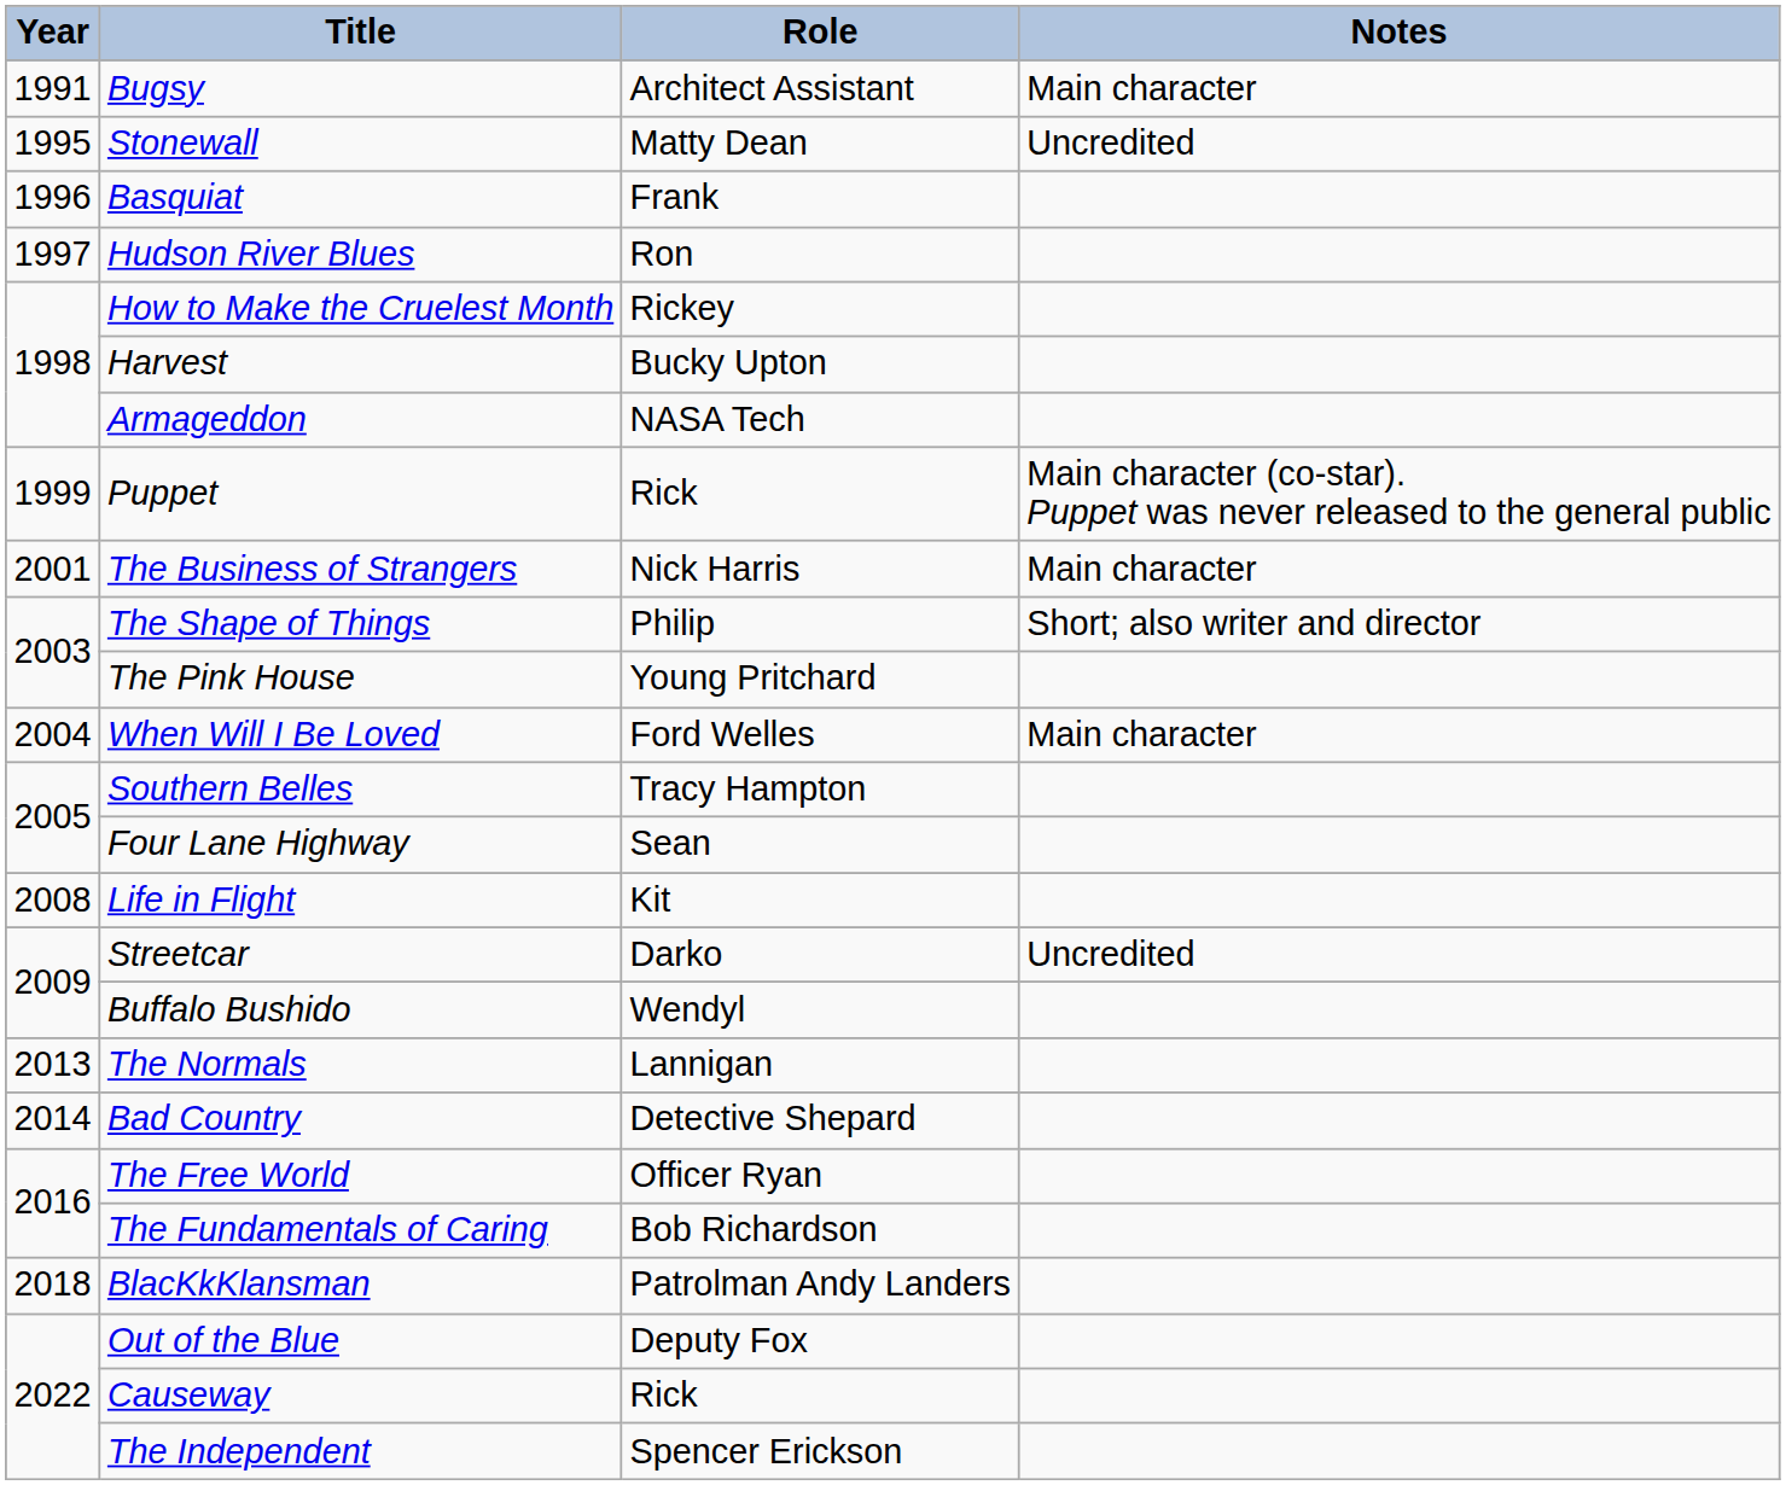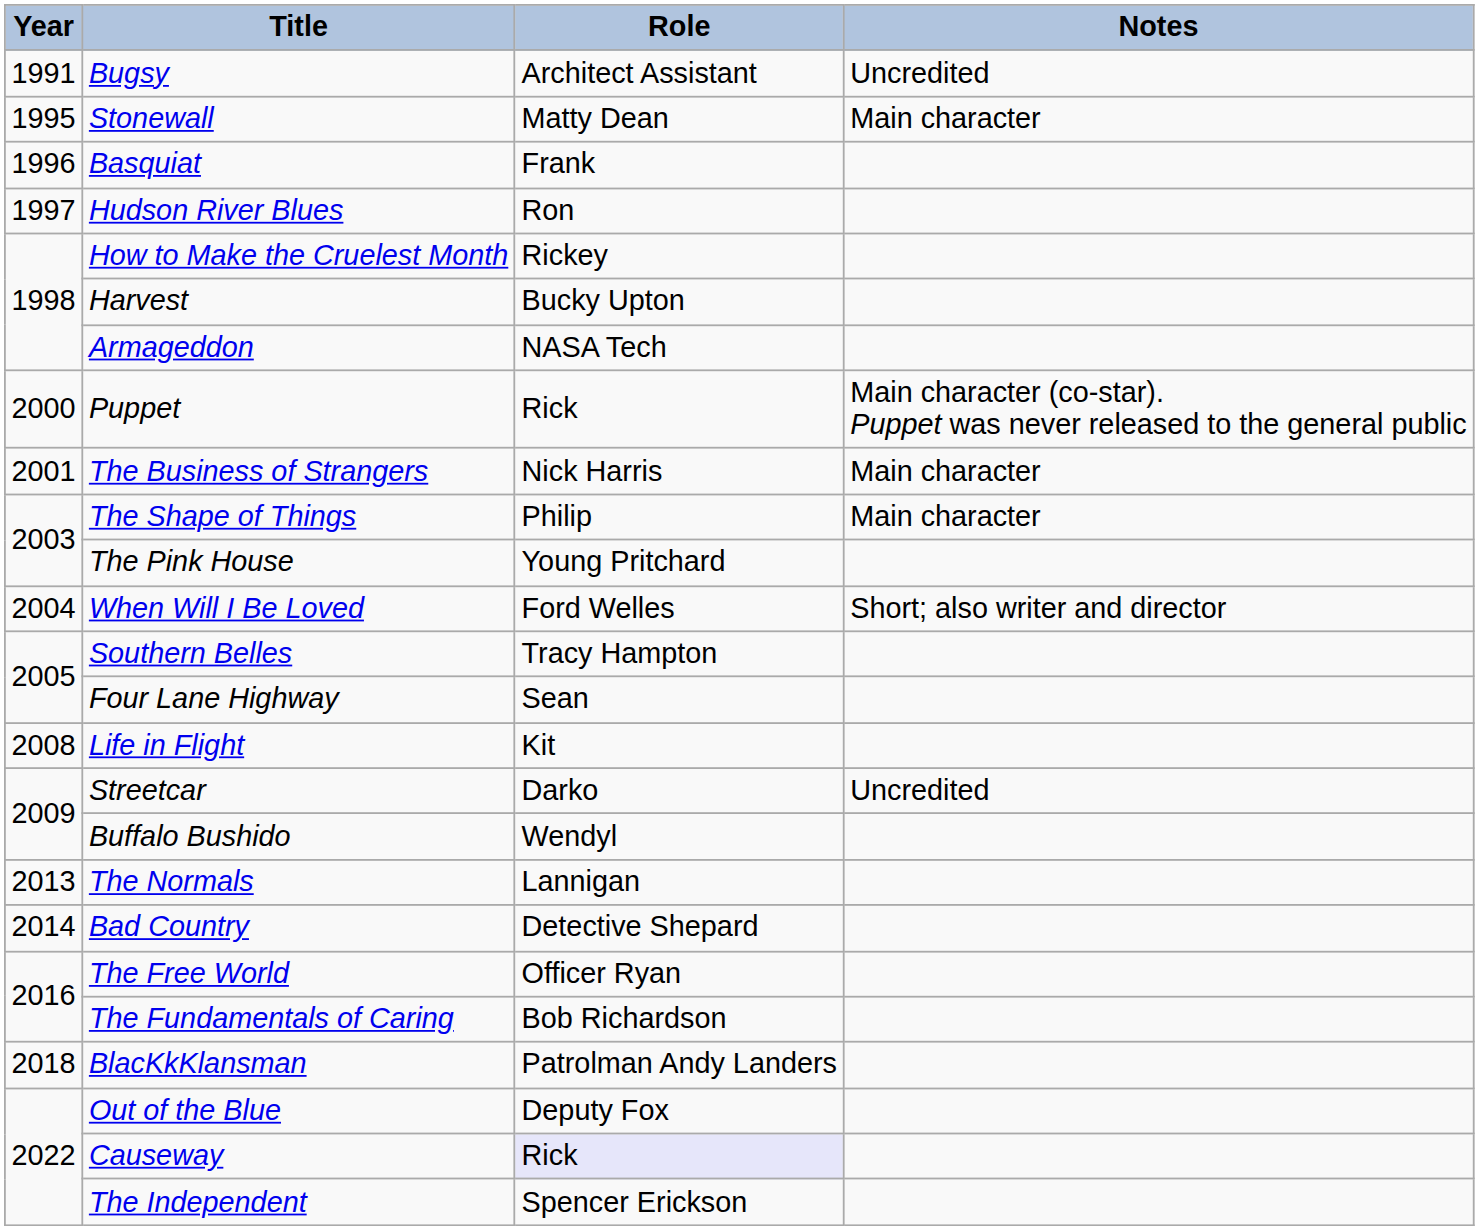Bugsy | Notes: Main character -> Uncredited
Stonewall | Notes: Uncredited -> Main character
Puppet | Year: 1999 -> 2000
The Shape of Things | Notes: Short; also writer and director -> Main character
When Will I Be Loved | Notes: Main character -> Short; also writer and director
Causeway | Role: no background -> lavender background
